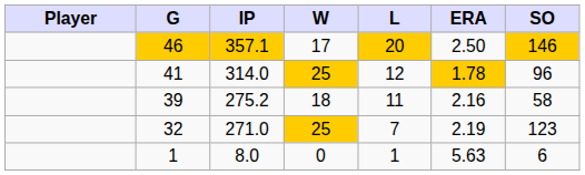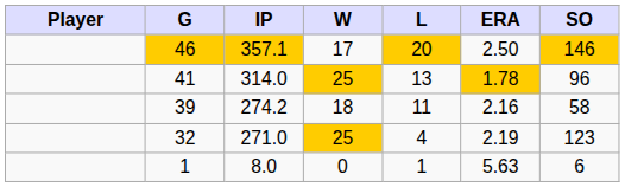41 | L: 12 -> 13
39 | IP: 275.2 -> 274.2
32 | L: 7 -> 4
